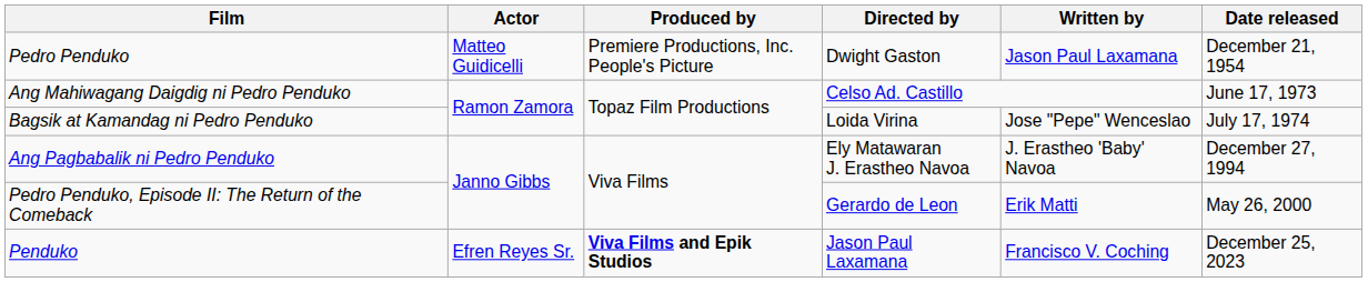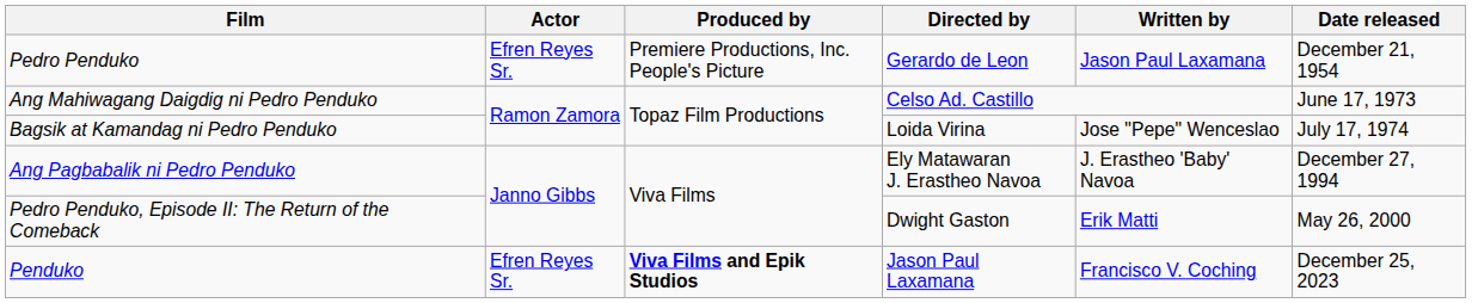Pedro Penduko | Actor: Matteo Guidicelli -> Efren Reyes Sr.
Pedro Penduko | Directed by: Dwight Gaston -> Gerardo de Leon
Pedro Penduko, Episode II: The Return of the Comeback | Directed by: Gerardo de Leon -> Dwight Gaston
